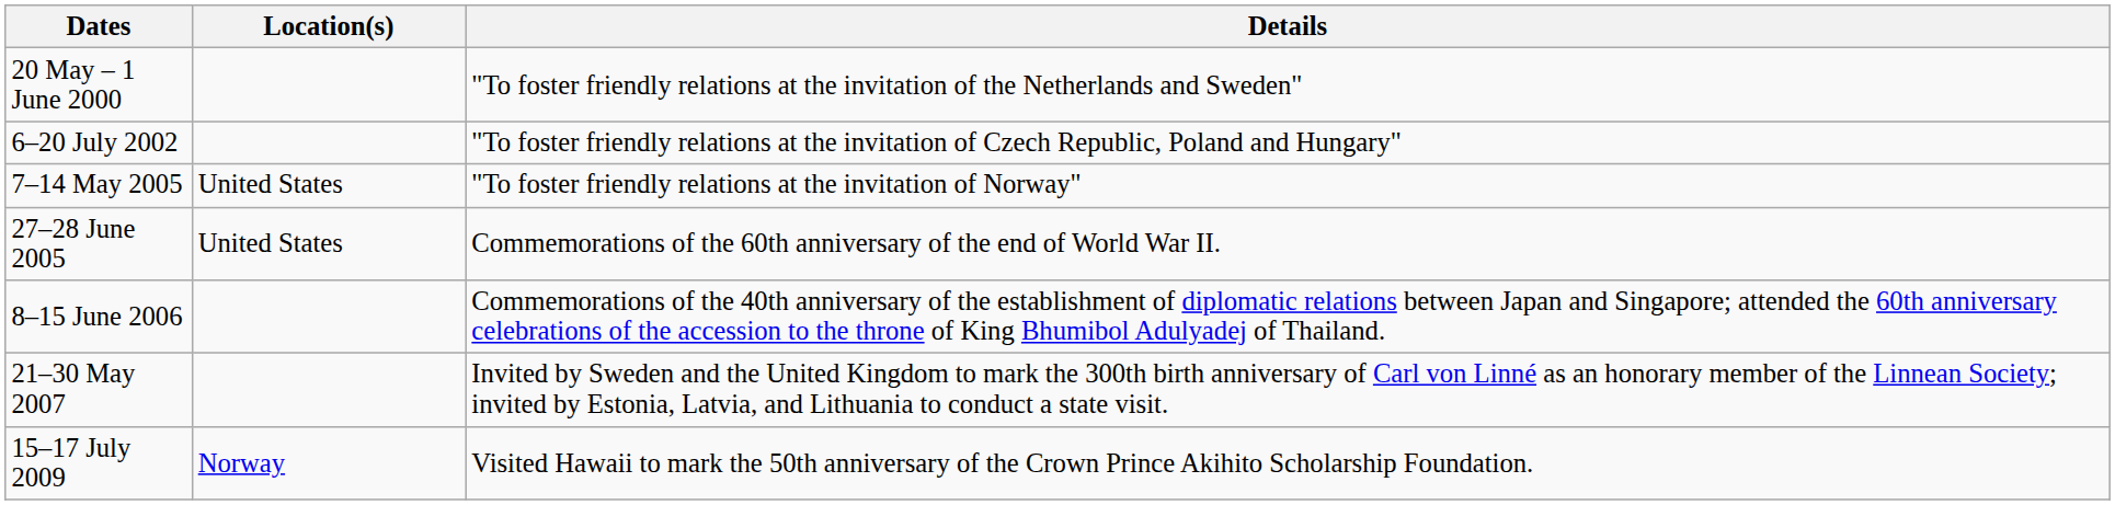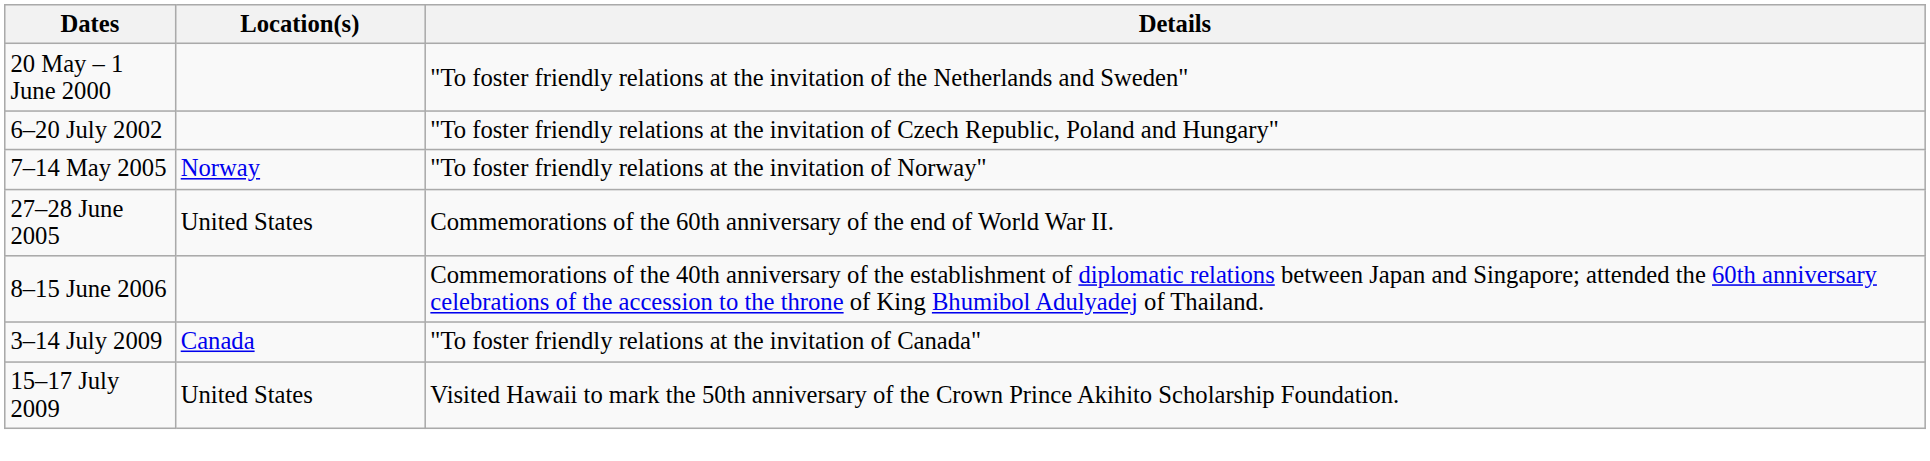7–14 May 2005 | Location(s): United States -> Norway
- row: 21–30 May 2007 | Invited by Sweden and the United Kingdom to mark the 300th birth anniversary of Carl von Linné as an honorary member of the Linnean Society; invited by Estonia, Latvia, and Lithuania to conduct a state visit.
+ row: 3–14 July 2009 | Canada | "To foster friendly relations at the invitation of Canada"
15–17 July 2009 | Location(s): Norway -> United States
